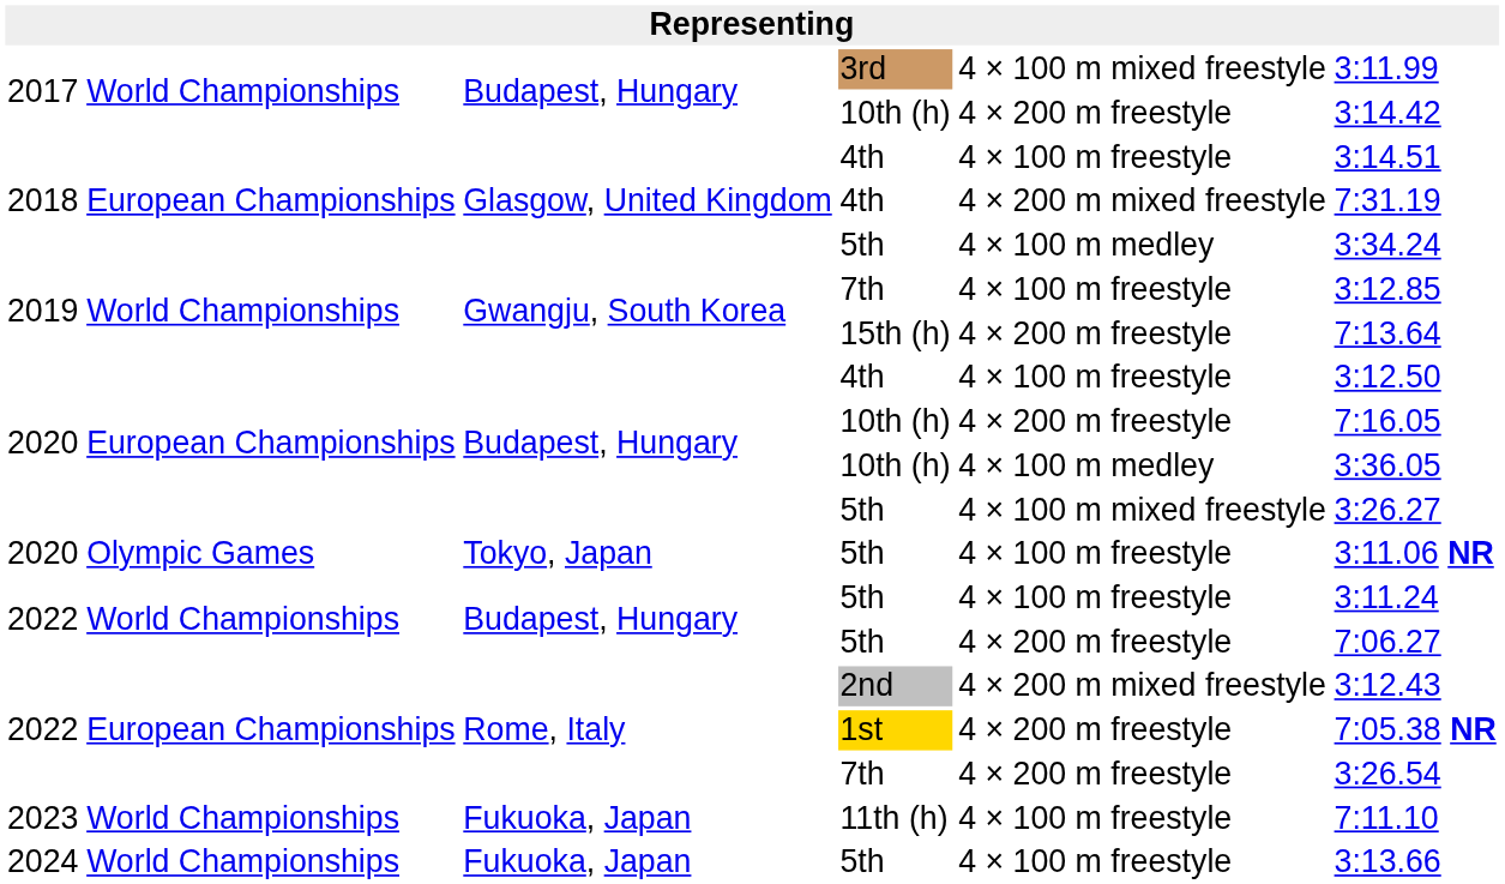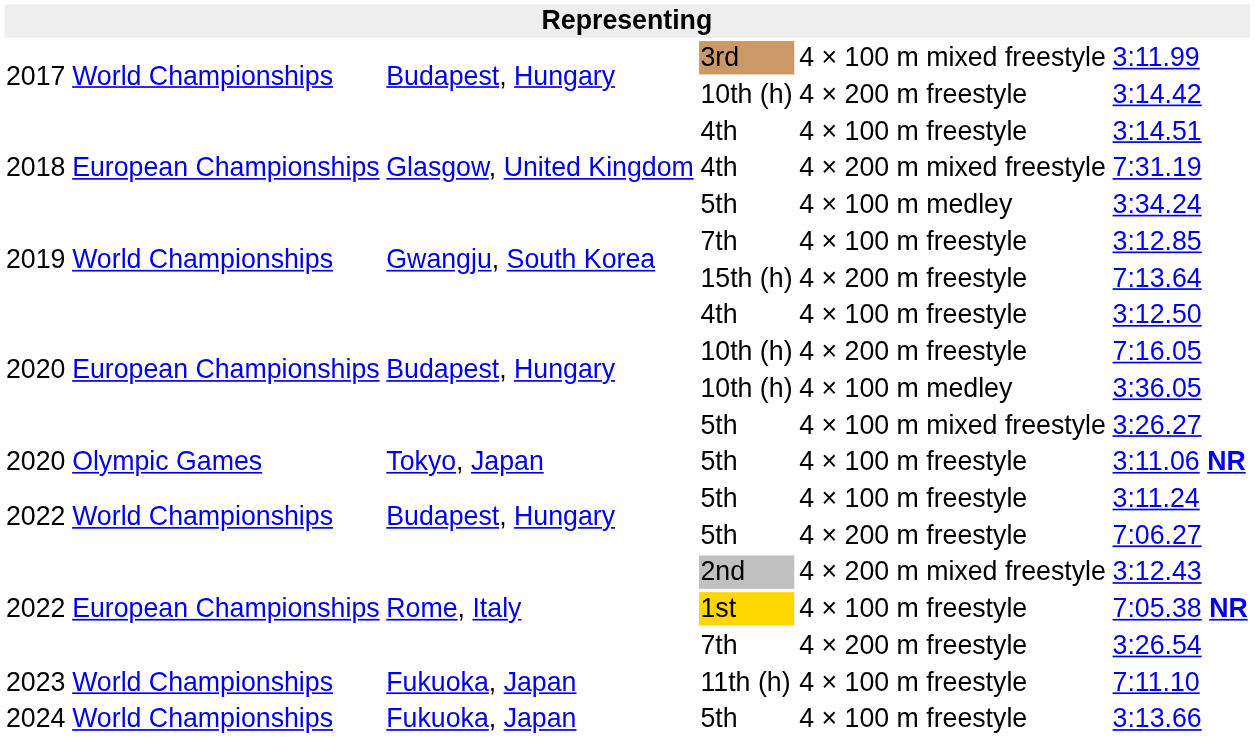1st | column 5: 4 × 200 m freestyle -> 4 × 100 m freestyle
